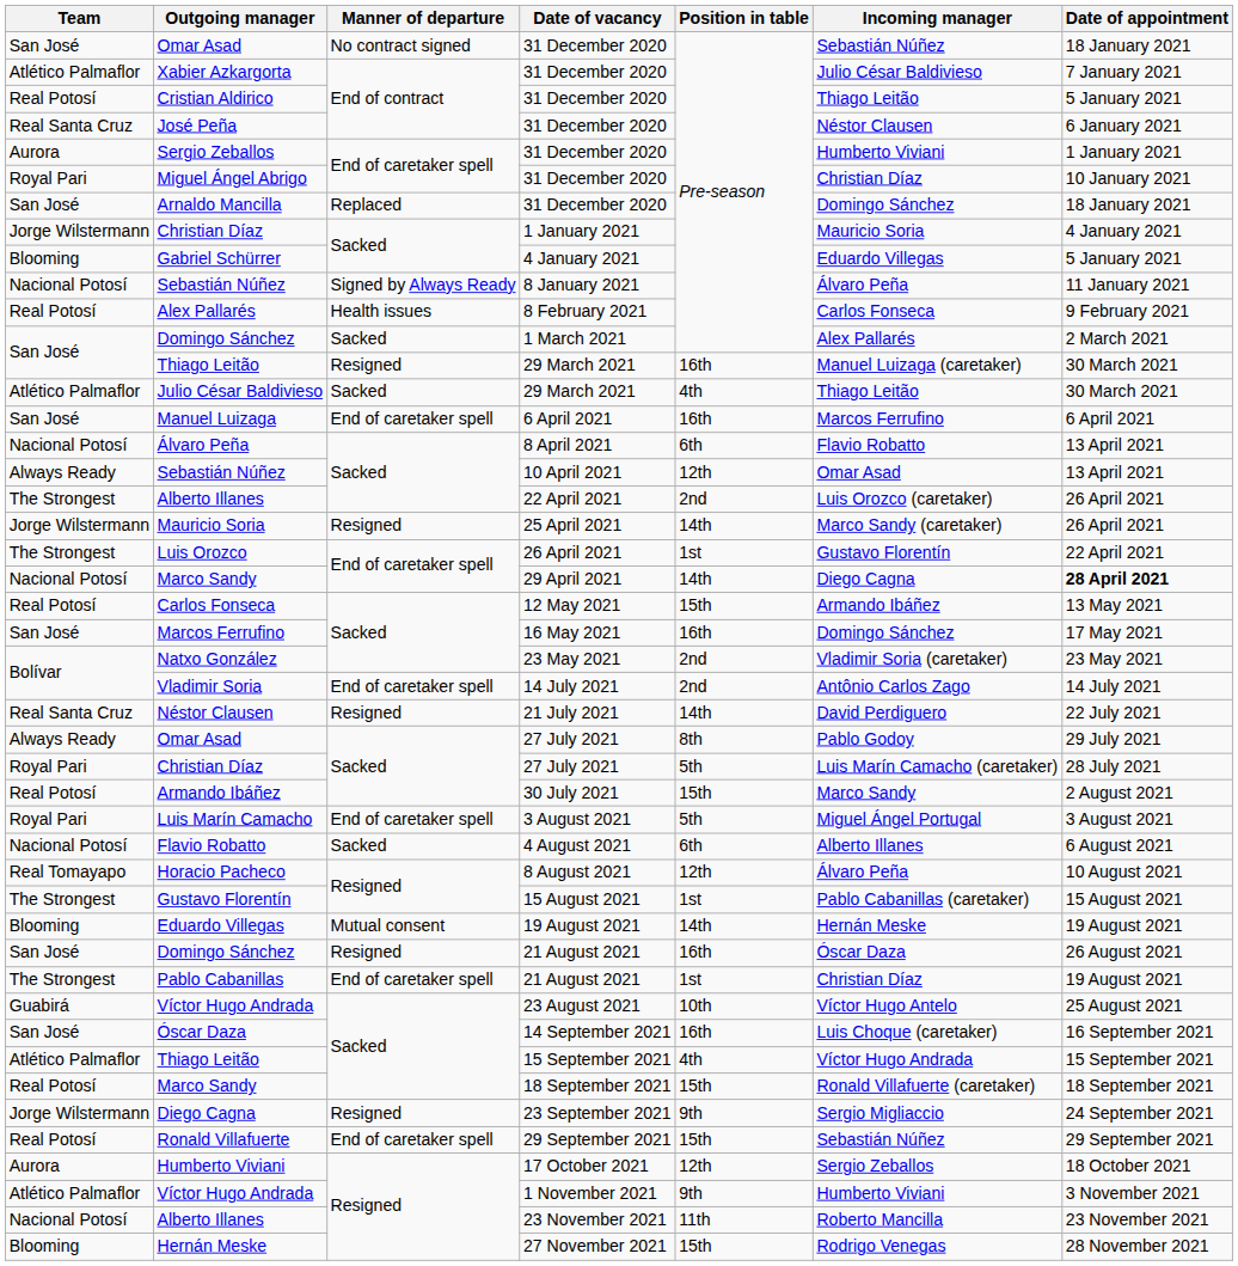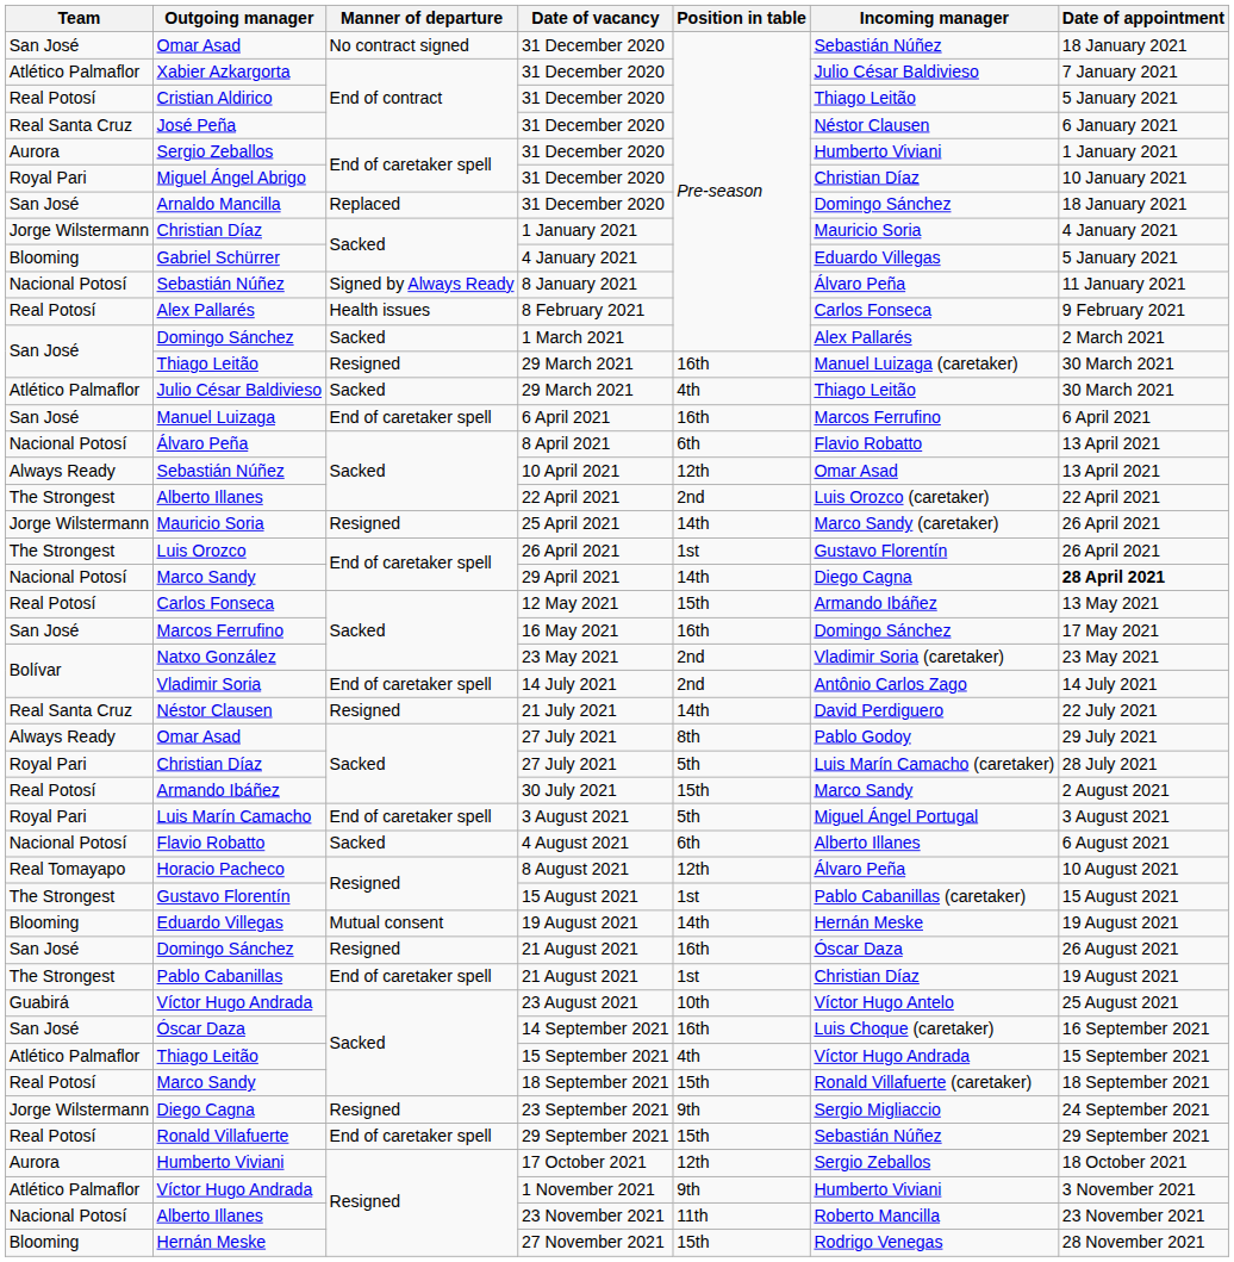Alberto Illanes / 22 April 2021 | Date of appointment: 26 April 2021 -> 22 April 2021
Luis Orozco | Date of appointment: 22 April 2021 -> 26 April 2021
